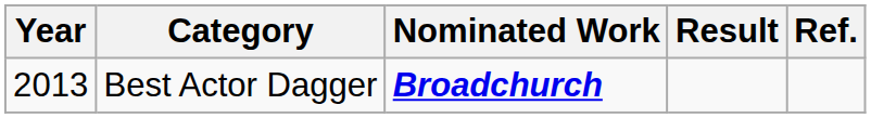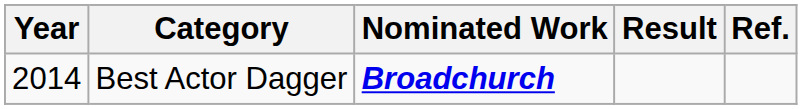Best Actor Dagger | Year: 2013 -> 2014
